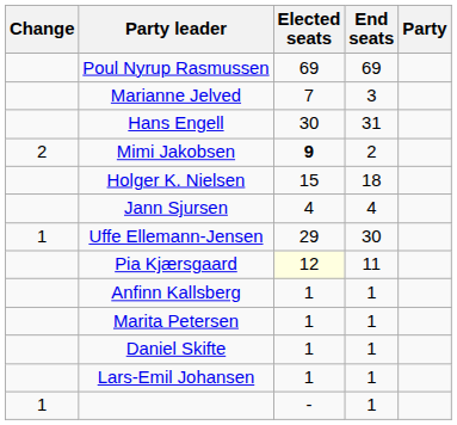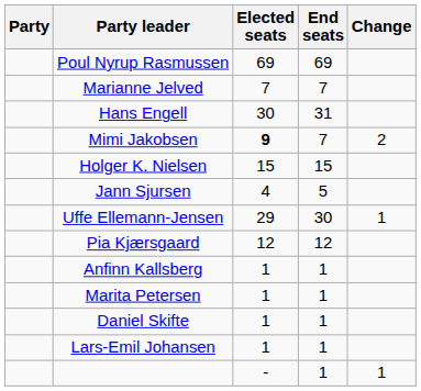columns swapped: Party <-> Change
Marianne Jelved | End seats: 3 -> 7
Mimi Jakobsen | End seats: 2 -> 7
Holger K. Nielsen | End seats: 18 -> 15
Jann Sjursen | End seats: 4 -> 5
Pia Kjærsgaard | Elected seats: lightyellow background -> no background
Pia Kjærsgaard | End seats: 11 -> 12
